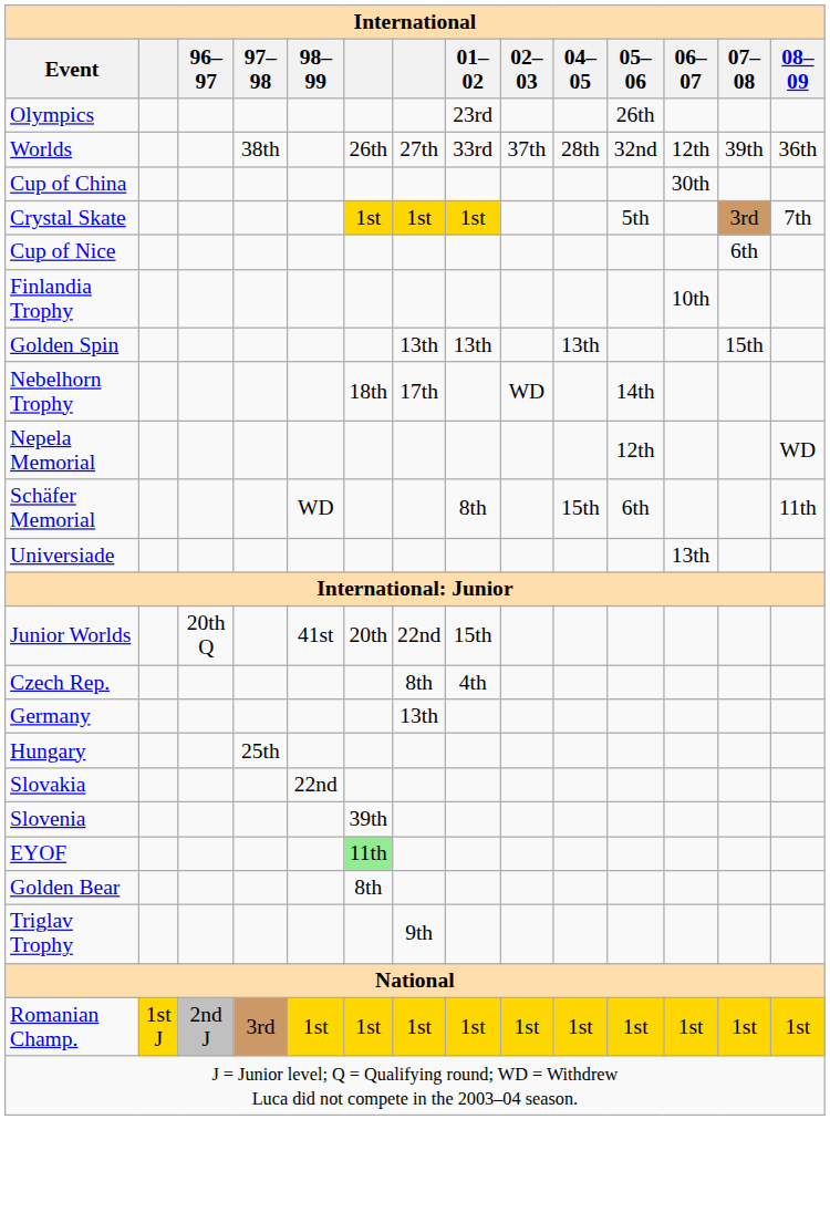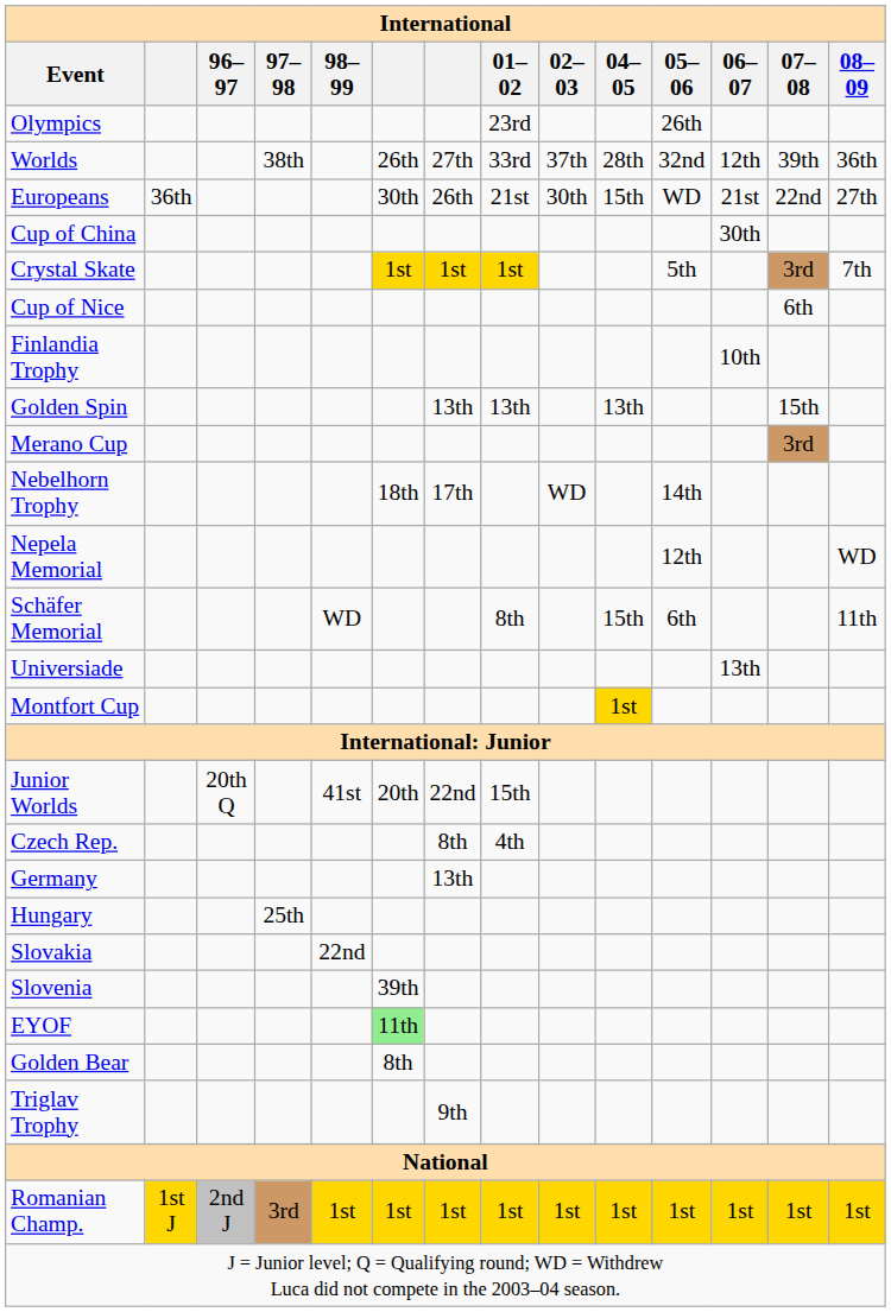+ row: Europeans | 36th | 30th | 26th | 21st | 30th | 15th | WD | 21st | 22nd | 27th
+ row: Merano Cup | 3rd
+ row: Montfort Cup | 1st
